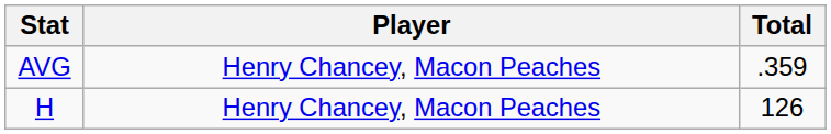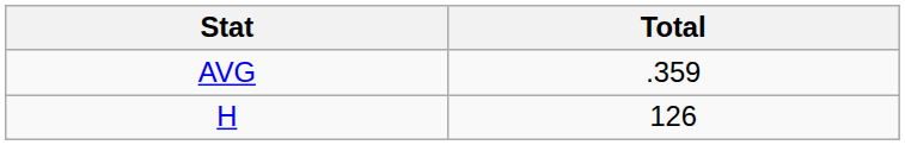- column: Player | Henry Chancey, Macon Peaches | Henry Chancey, Macon Peaches
